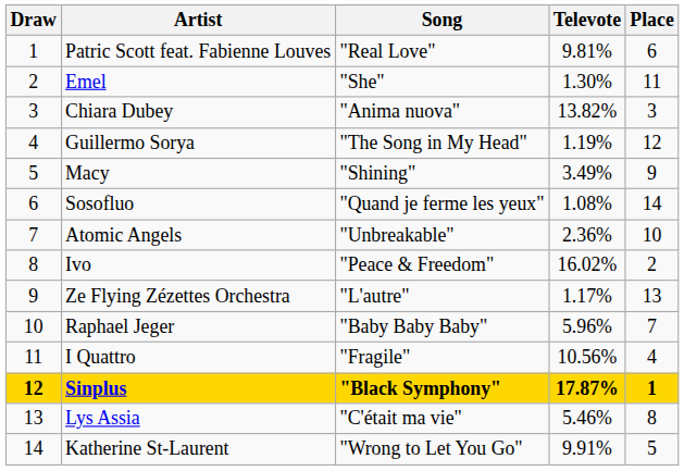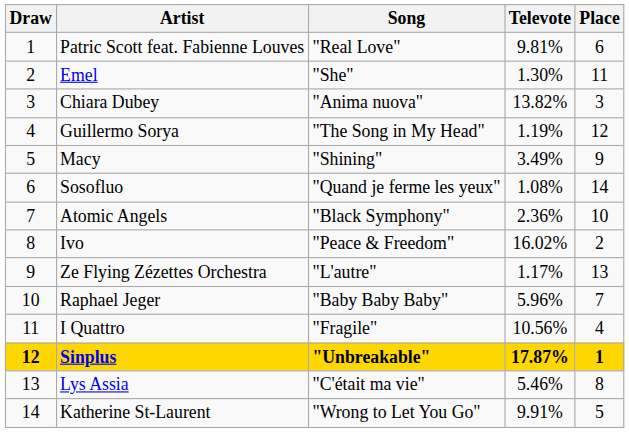Atomic Angels | Song: "Unbreakable" -> "Black Symphony"
Sinplus | Song: "Black Symphony" -> "Unbreakable"
